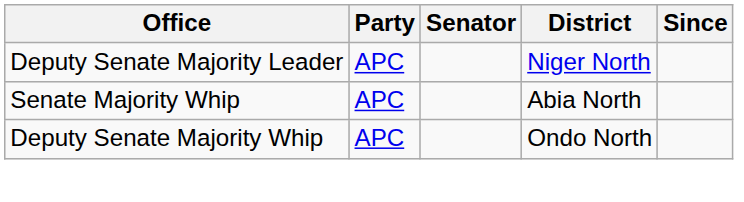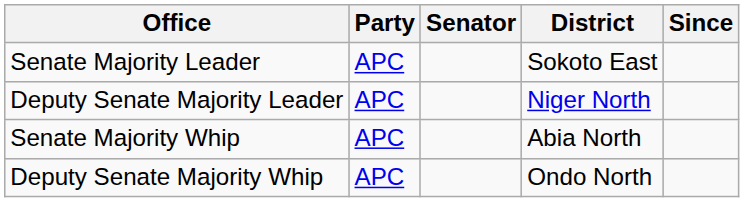+ row: Senate Majority Leader | APC | Sokoto East
